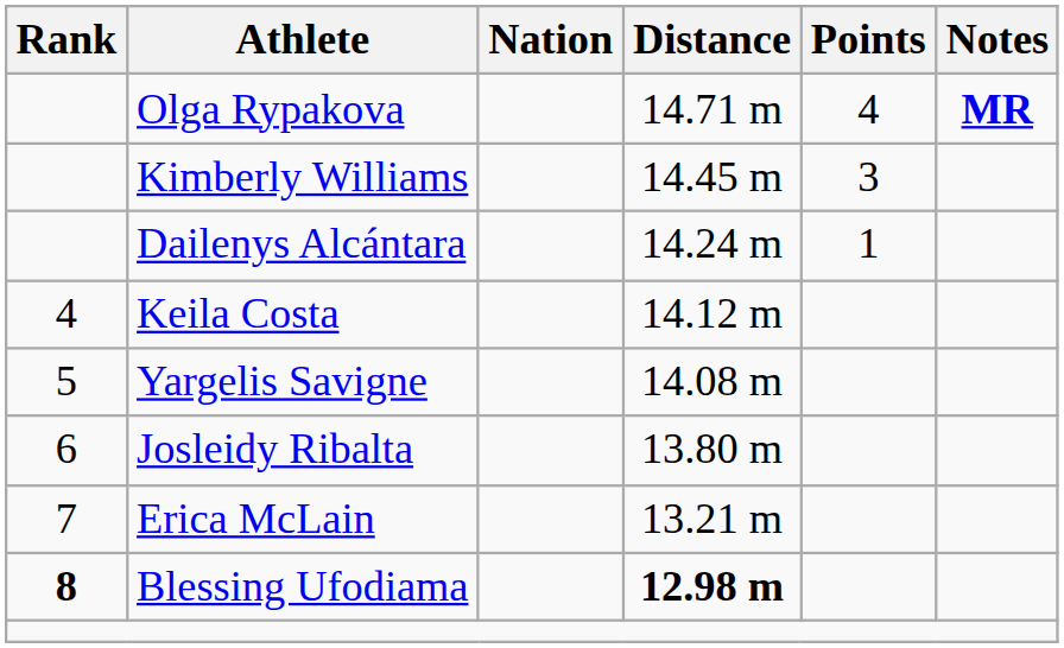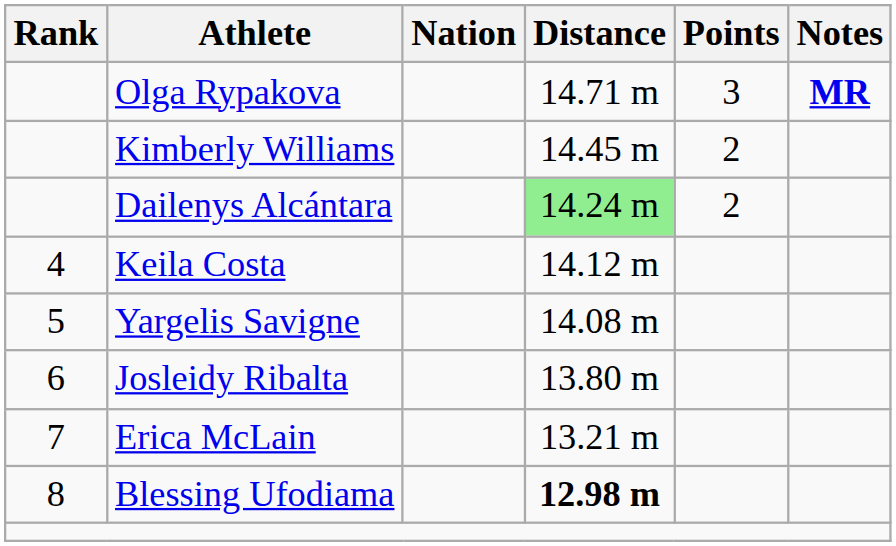Olga Rypakova | Points: 4 -> 3
Kimberly Williams | Points: 3 -> 2
Dailenys Alcántara | Distance: no background -> lightgreen background
Dailenys Alcántara | Points: 1 -> 2
Blessing Ufodiama | Rank: bold -> normal
